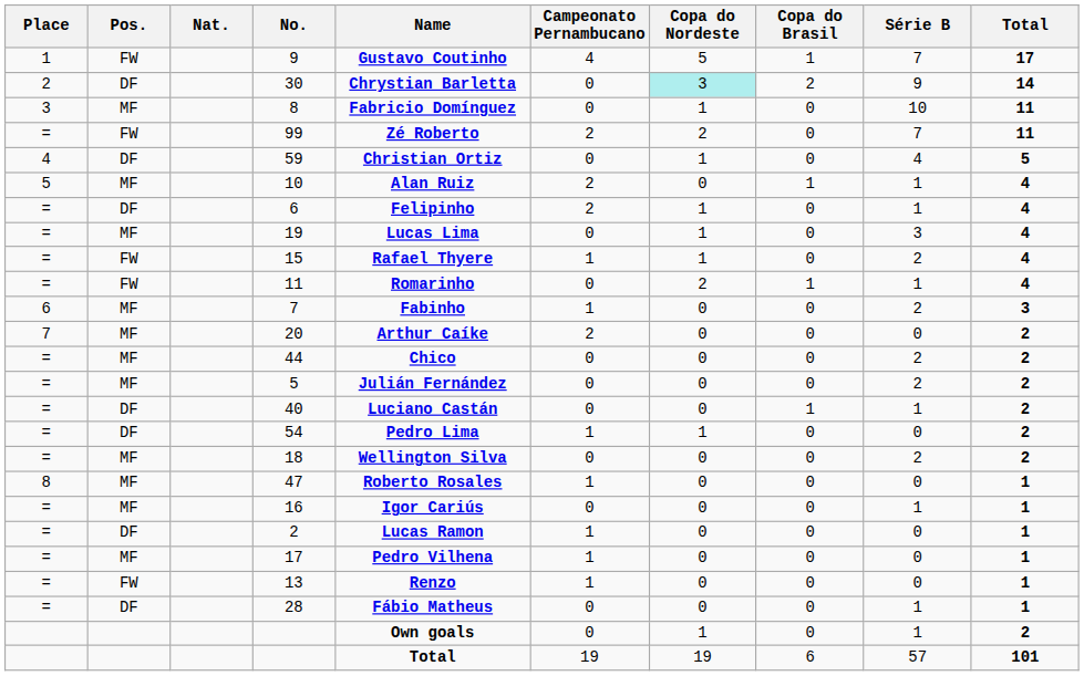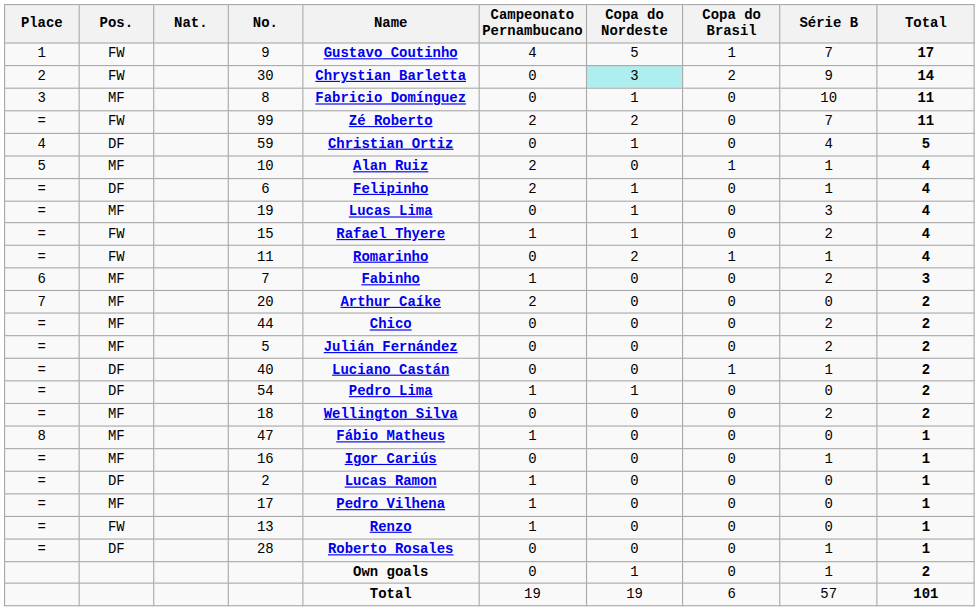30 | Pos.: DF -> FW
47 | Name: Roberto Rosales -> Fábio Matheus
28 | Name: Fábio Matheus -> Roberto Rosales
